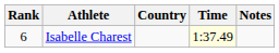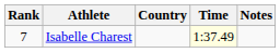Isabelle Charest | Rank: 6 -> 7
